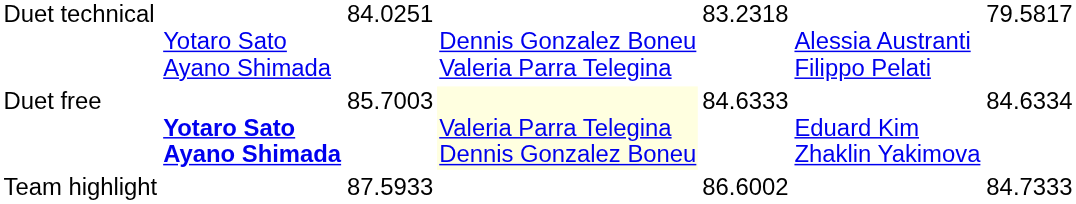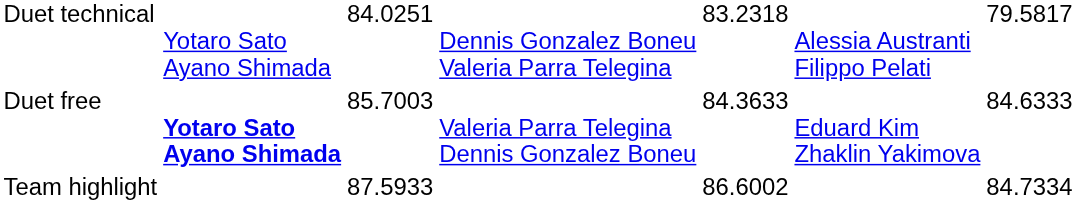Duet free | column 4: lightyellow background -> no background
Duet free | column 5: 84.6333 -> 84.3633
Duet free | column 7: 84.6334 -> 84.6333
Team highlight | column 7: 84.7333 -> 84.7334
